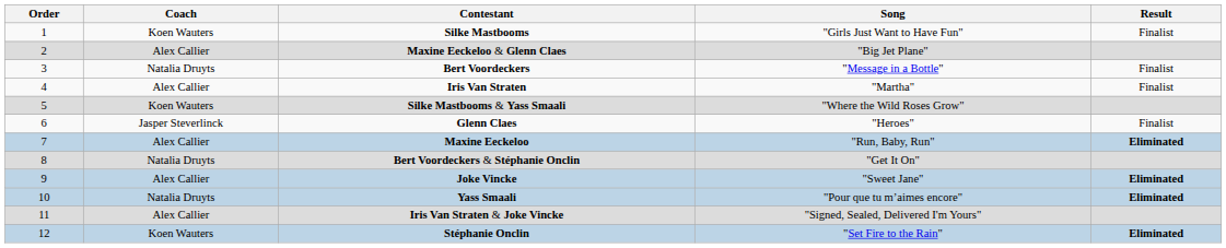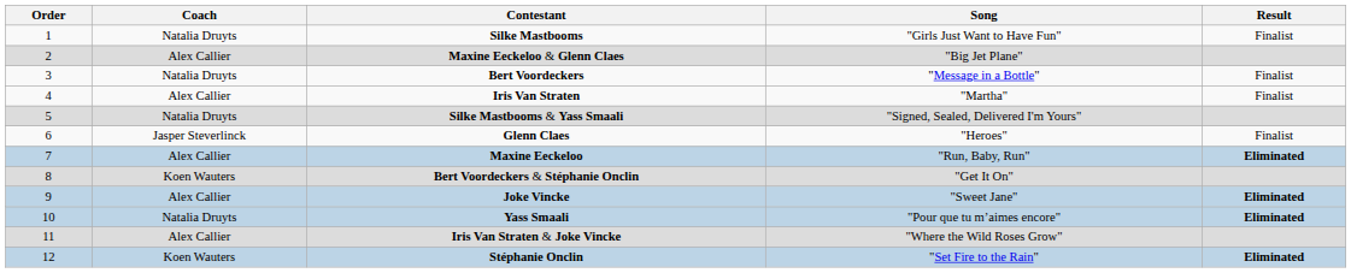Silke Mastbooms | Coach: Koen Wauters -> Natalia Druyts
Silke Mastbooms & Yass Smaali | Coach: Koen Wauters -> Natalia Druyts
Silke Mastbooms & Yass Smaali | Song: "Where the Wild Roses Grow" -> "Signed, Sealed, Delivered I'm Yours"
Bert Voordeckers & Stéphanie Onclin | Coach: Natalia Druyts -> Koen Wauters
Iris Van Straten & Joke Vincke | Song: "Signed, Sealed, Delivered I'm Yours" -> "Where the Wild Roses Grow"
